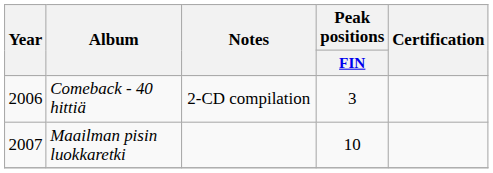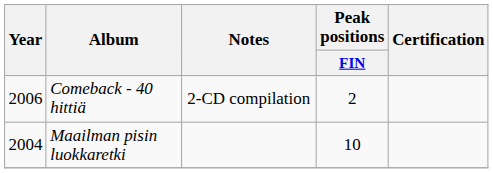Comeback - 40 hittiä | Peak positions / FIN: 3 -> 2
Maailman pisin luokkaretki | Year: 2007 -> 2004
